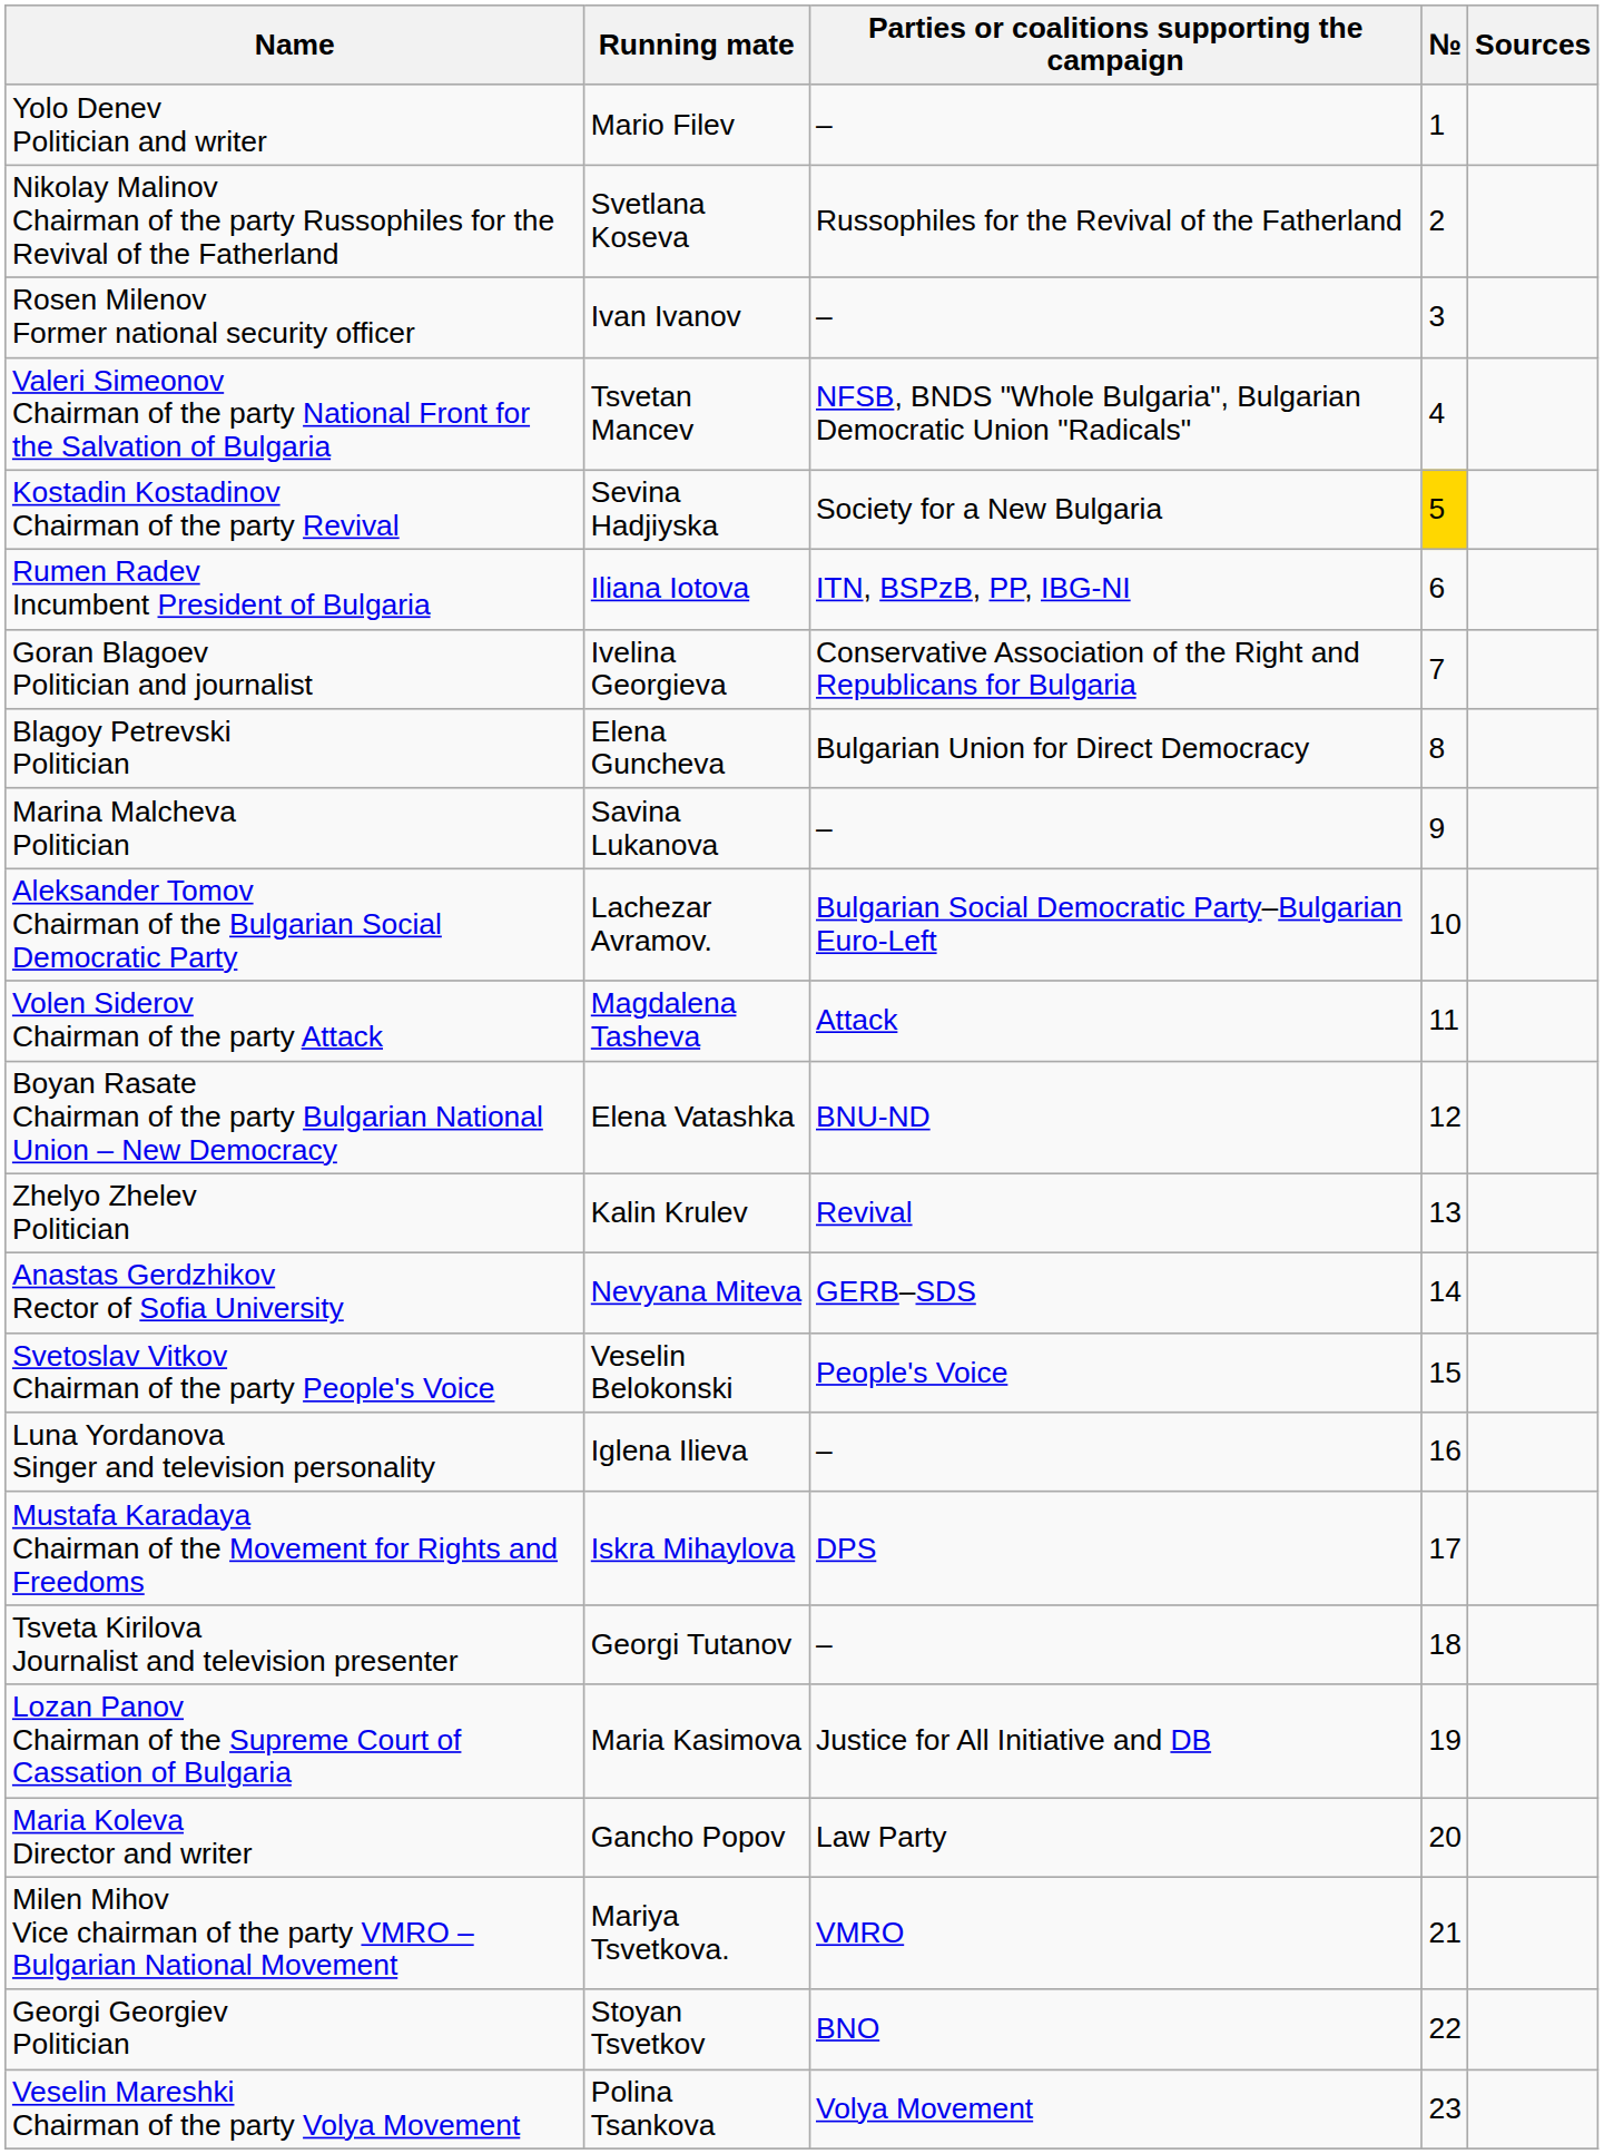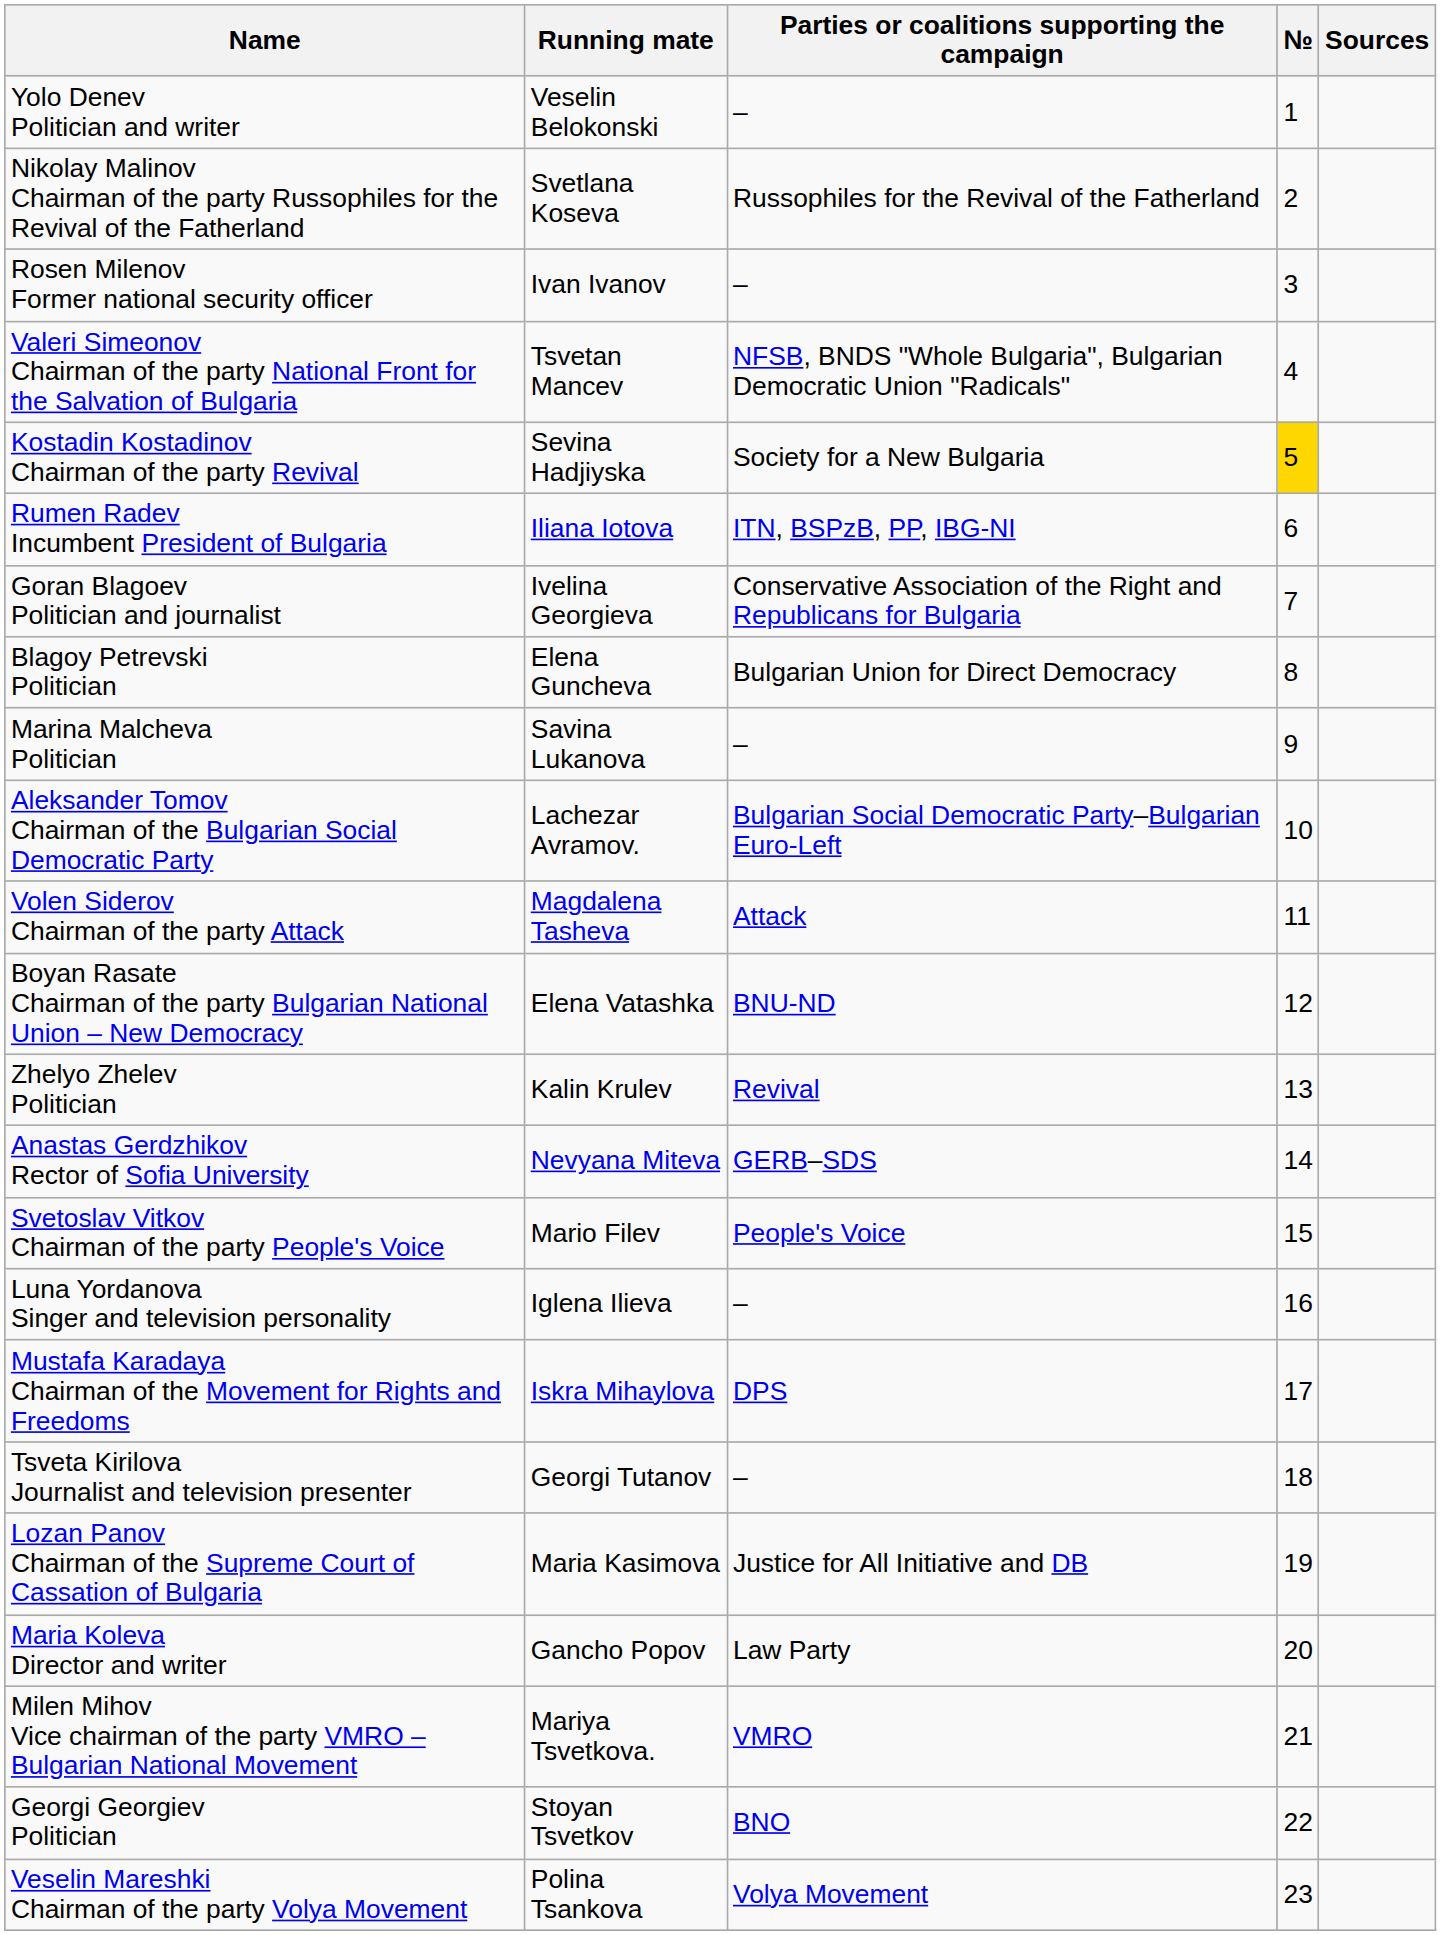Yolo Denev Politician and writer | Running mate: Mario Filev -> Veselin Belokonski
Svetoslav Vitkov Chairman of the party People's Voice | Running mate: Veselin Belokonski -> Mario Filev
